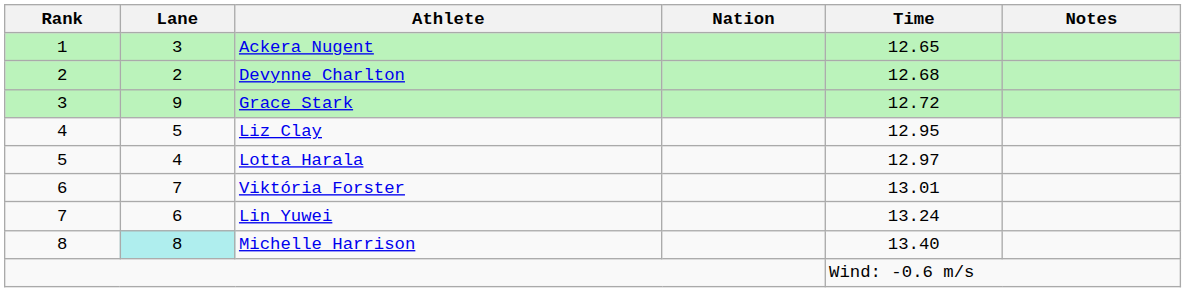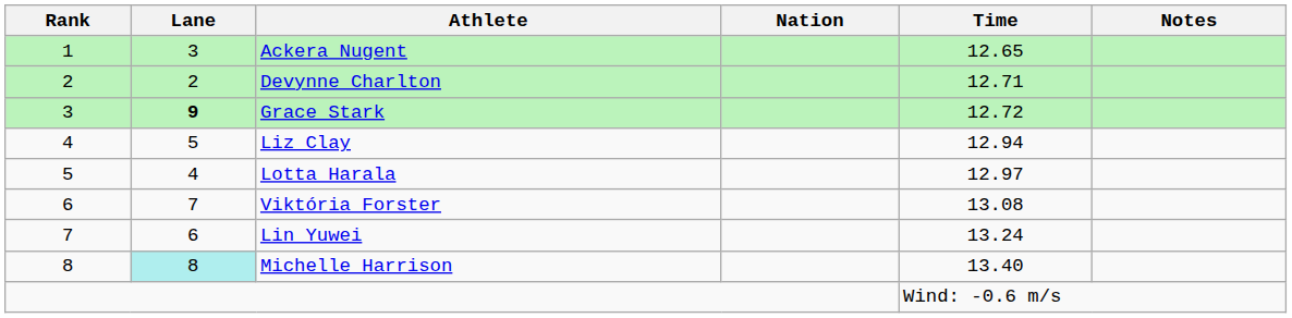Devynne Charlton | Time: 12.68 -> 12.71
Grace Stark | Lane: normal -> bold
Liz Clay | Time: 12.95 -> 12.94
Viktória Forster | Time: 13.01 -> 13.08
